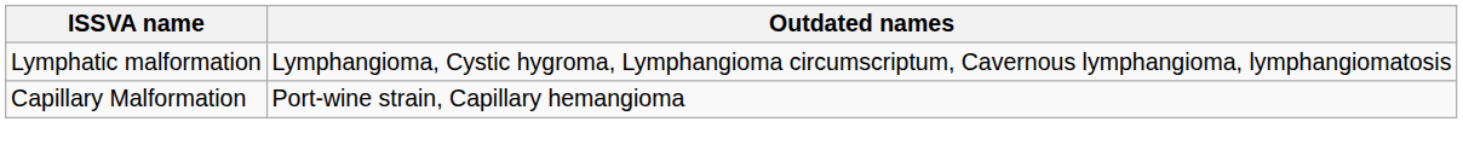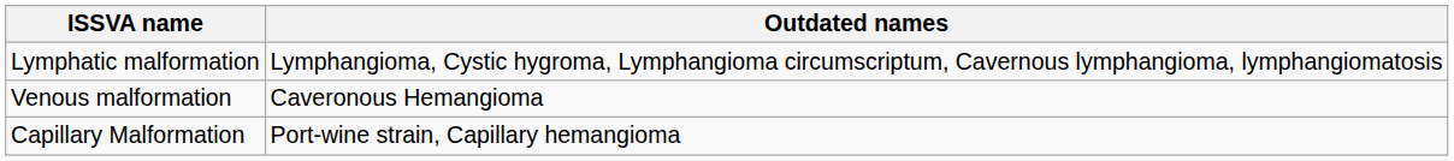+ row: Venous malformation | Caveronous Hemangioma
